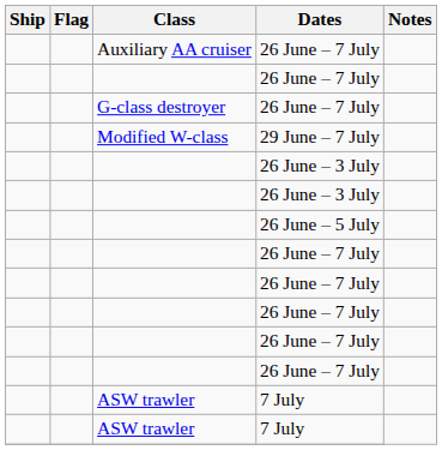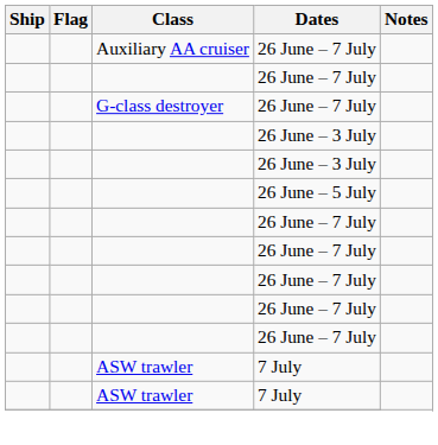- row: Modified W-class | 29 June – 7 July
